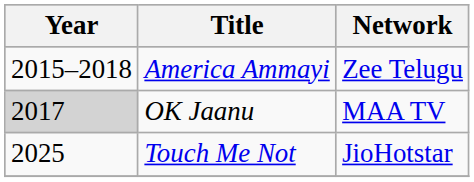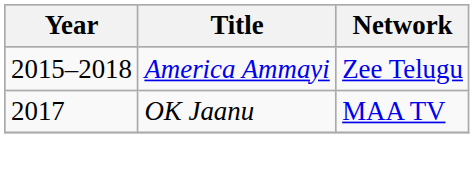OK Jaanu | Year: lightgrey background -> no background
- row: 2025 | Touch Me Not | JioHotstar
